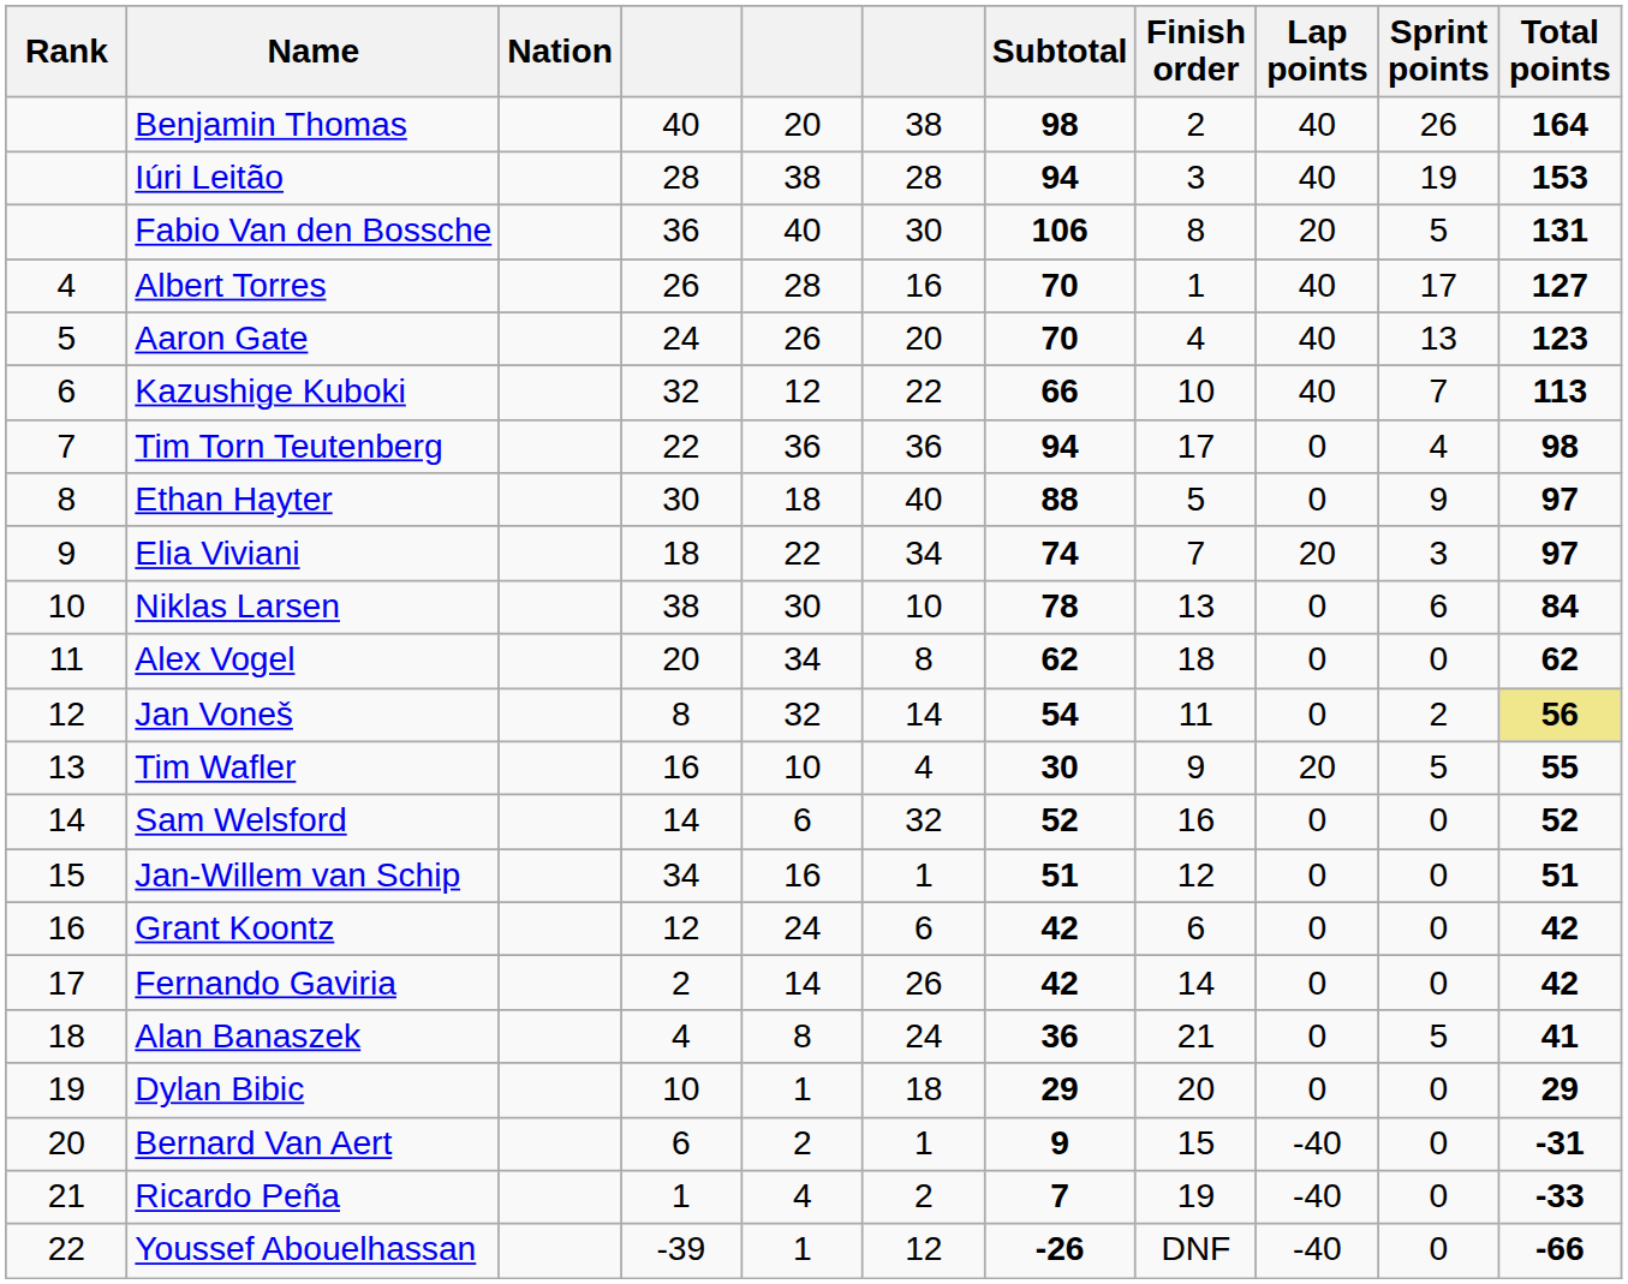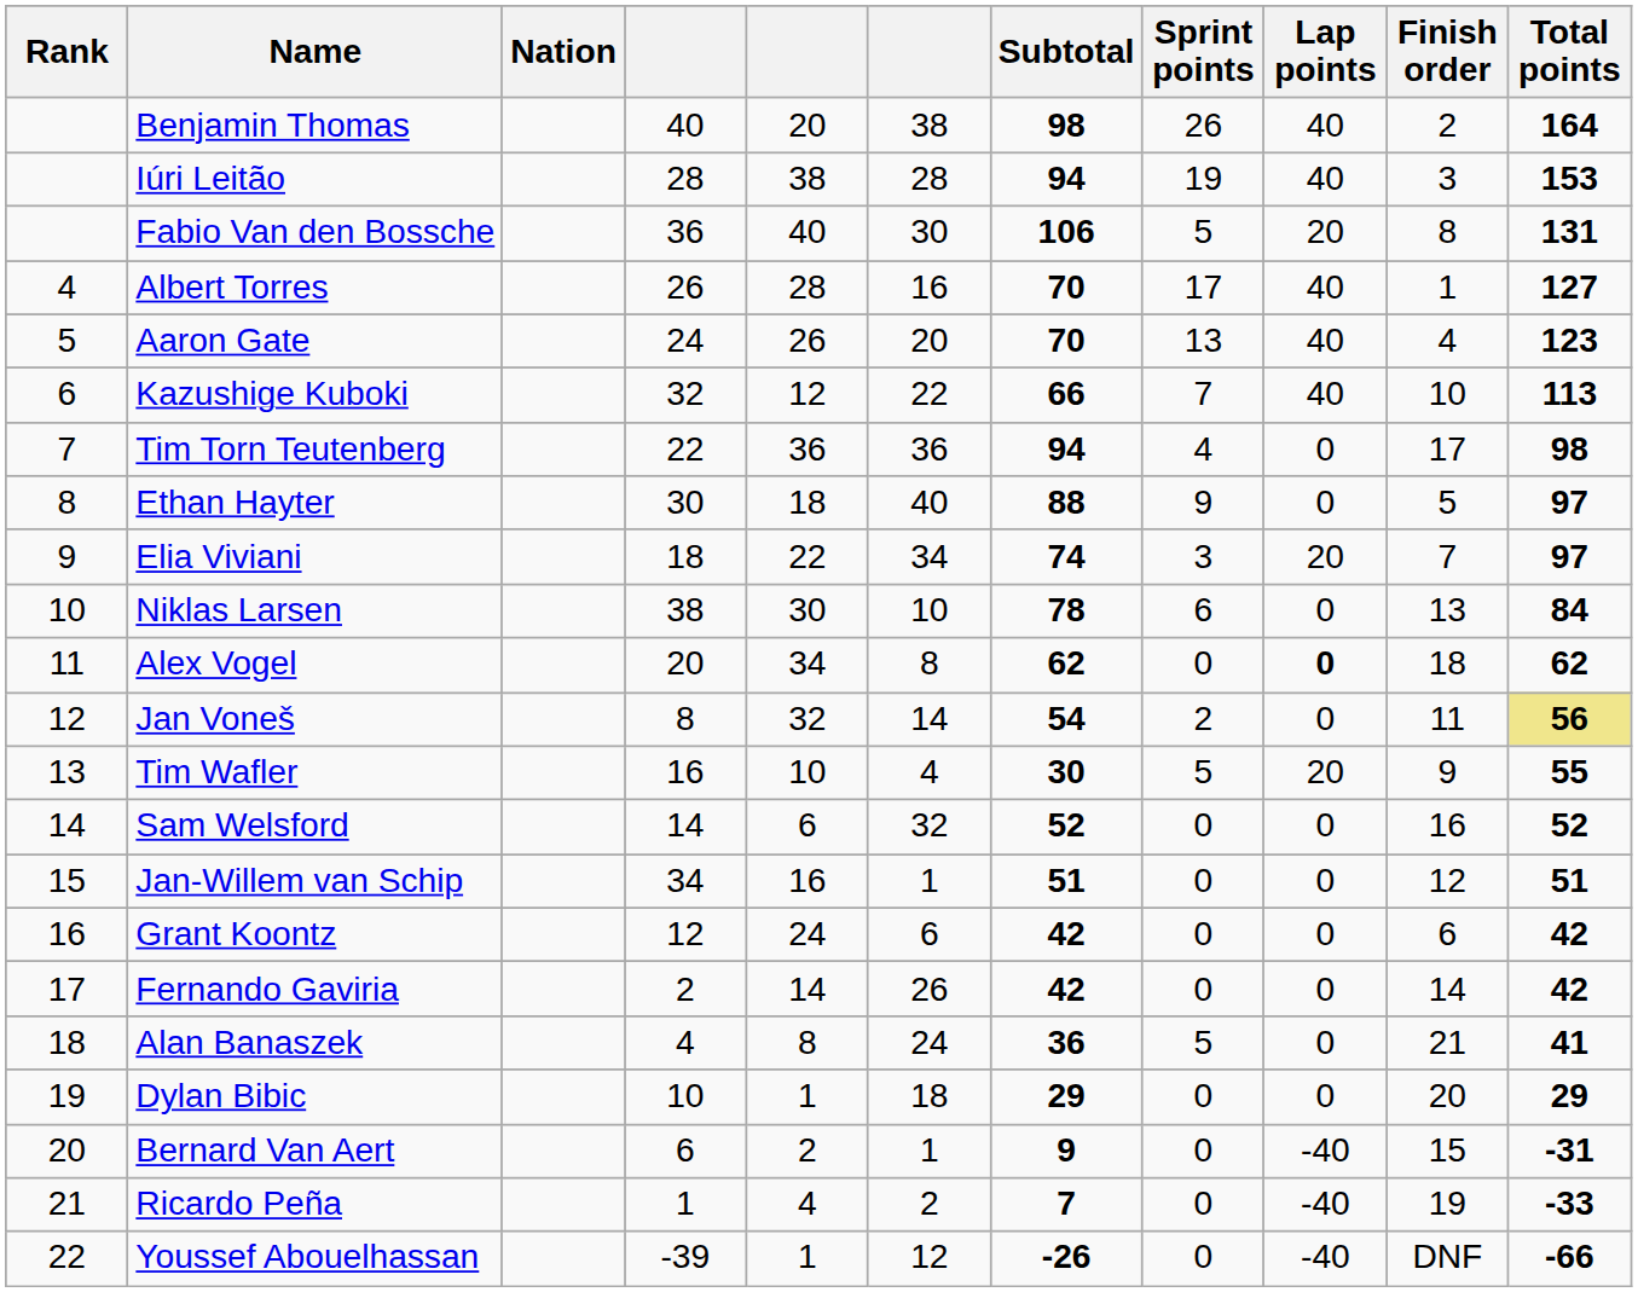columns swapped: Sprint points <-> Finish order
Alex Vogel | Lap points: normal -> bold
